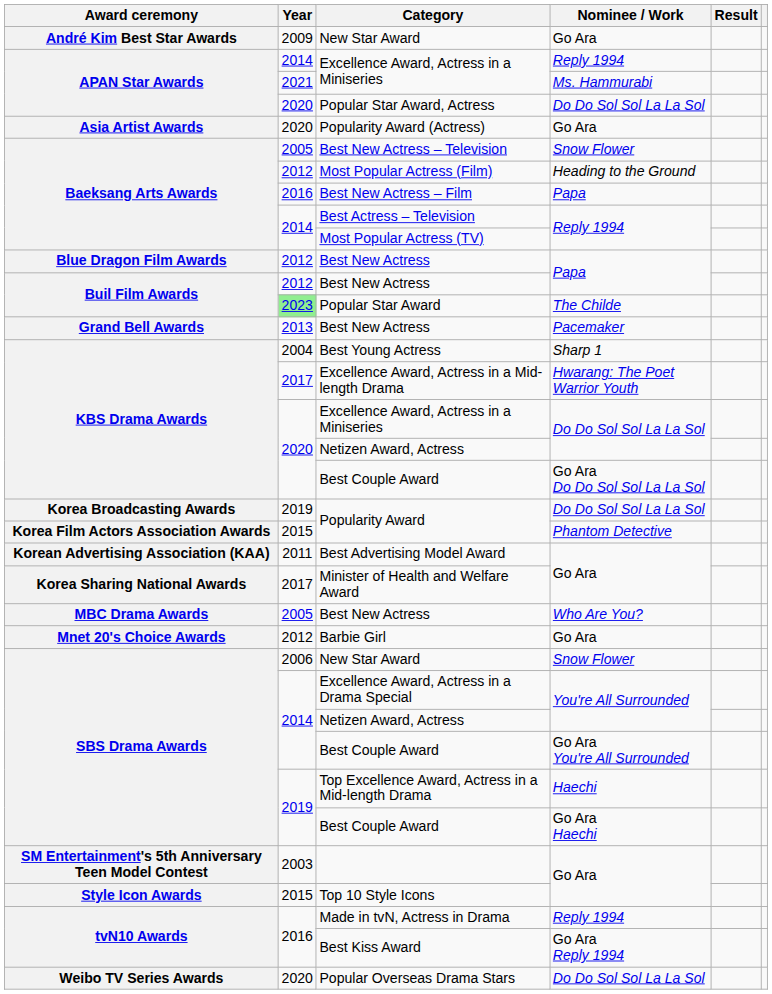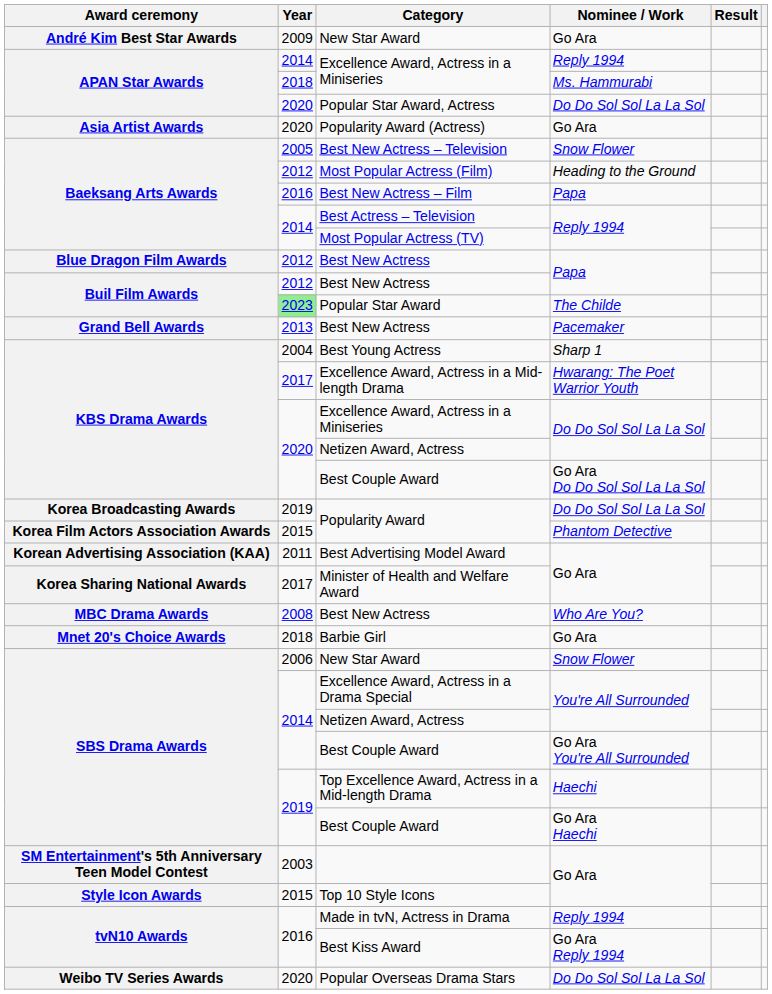Excellence Award, Actress in a Miniseries / Ms. Hammurabi | Year: 2021 -> 2018
Best New Actress / Who Are You? | Year: 2005 -> 2008
Barbie Girl | Year: 2012 -> 2018
